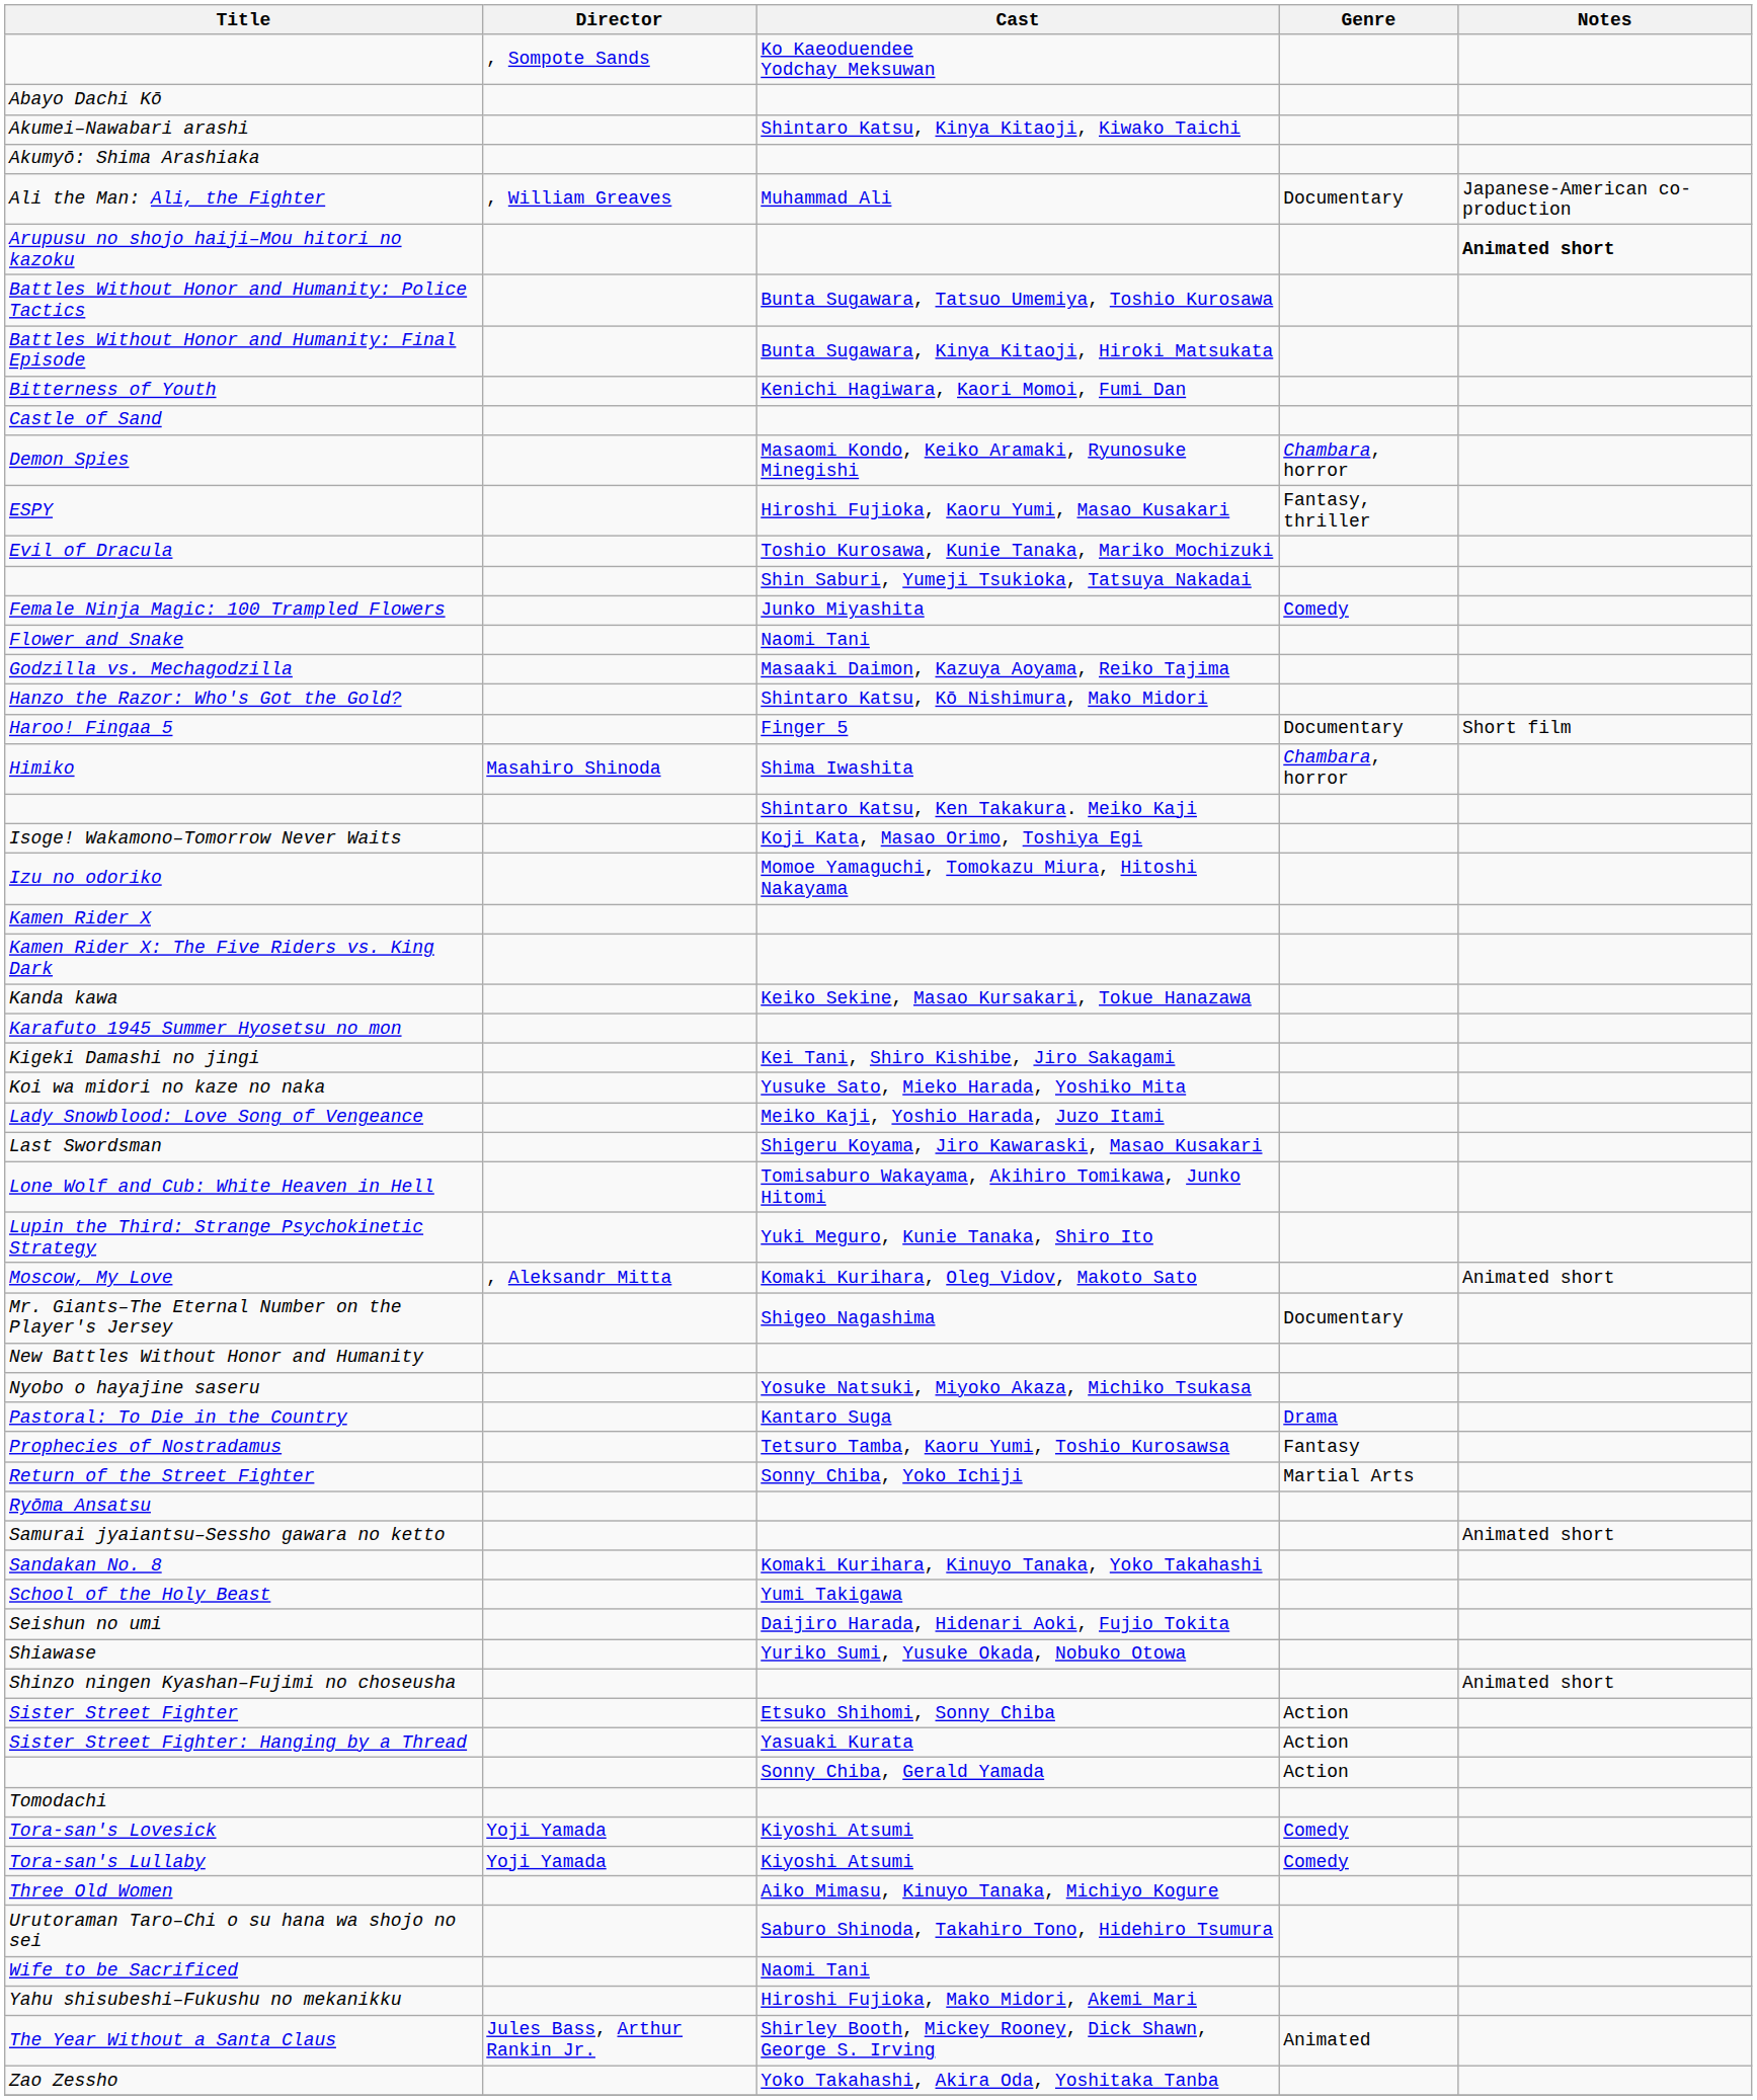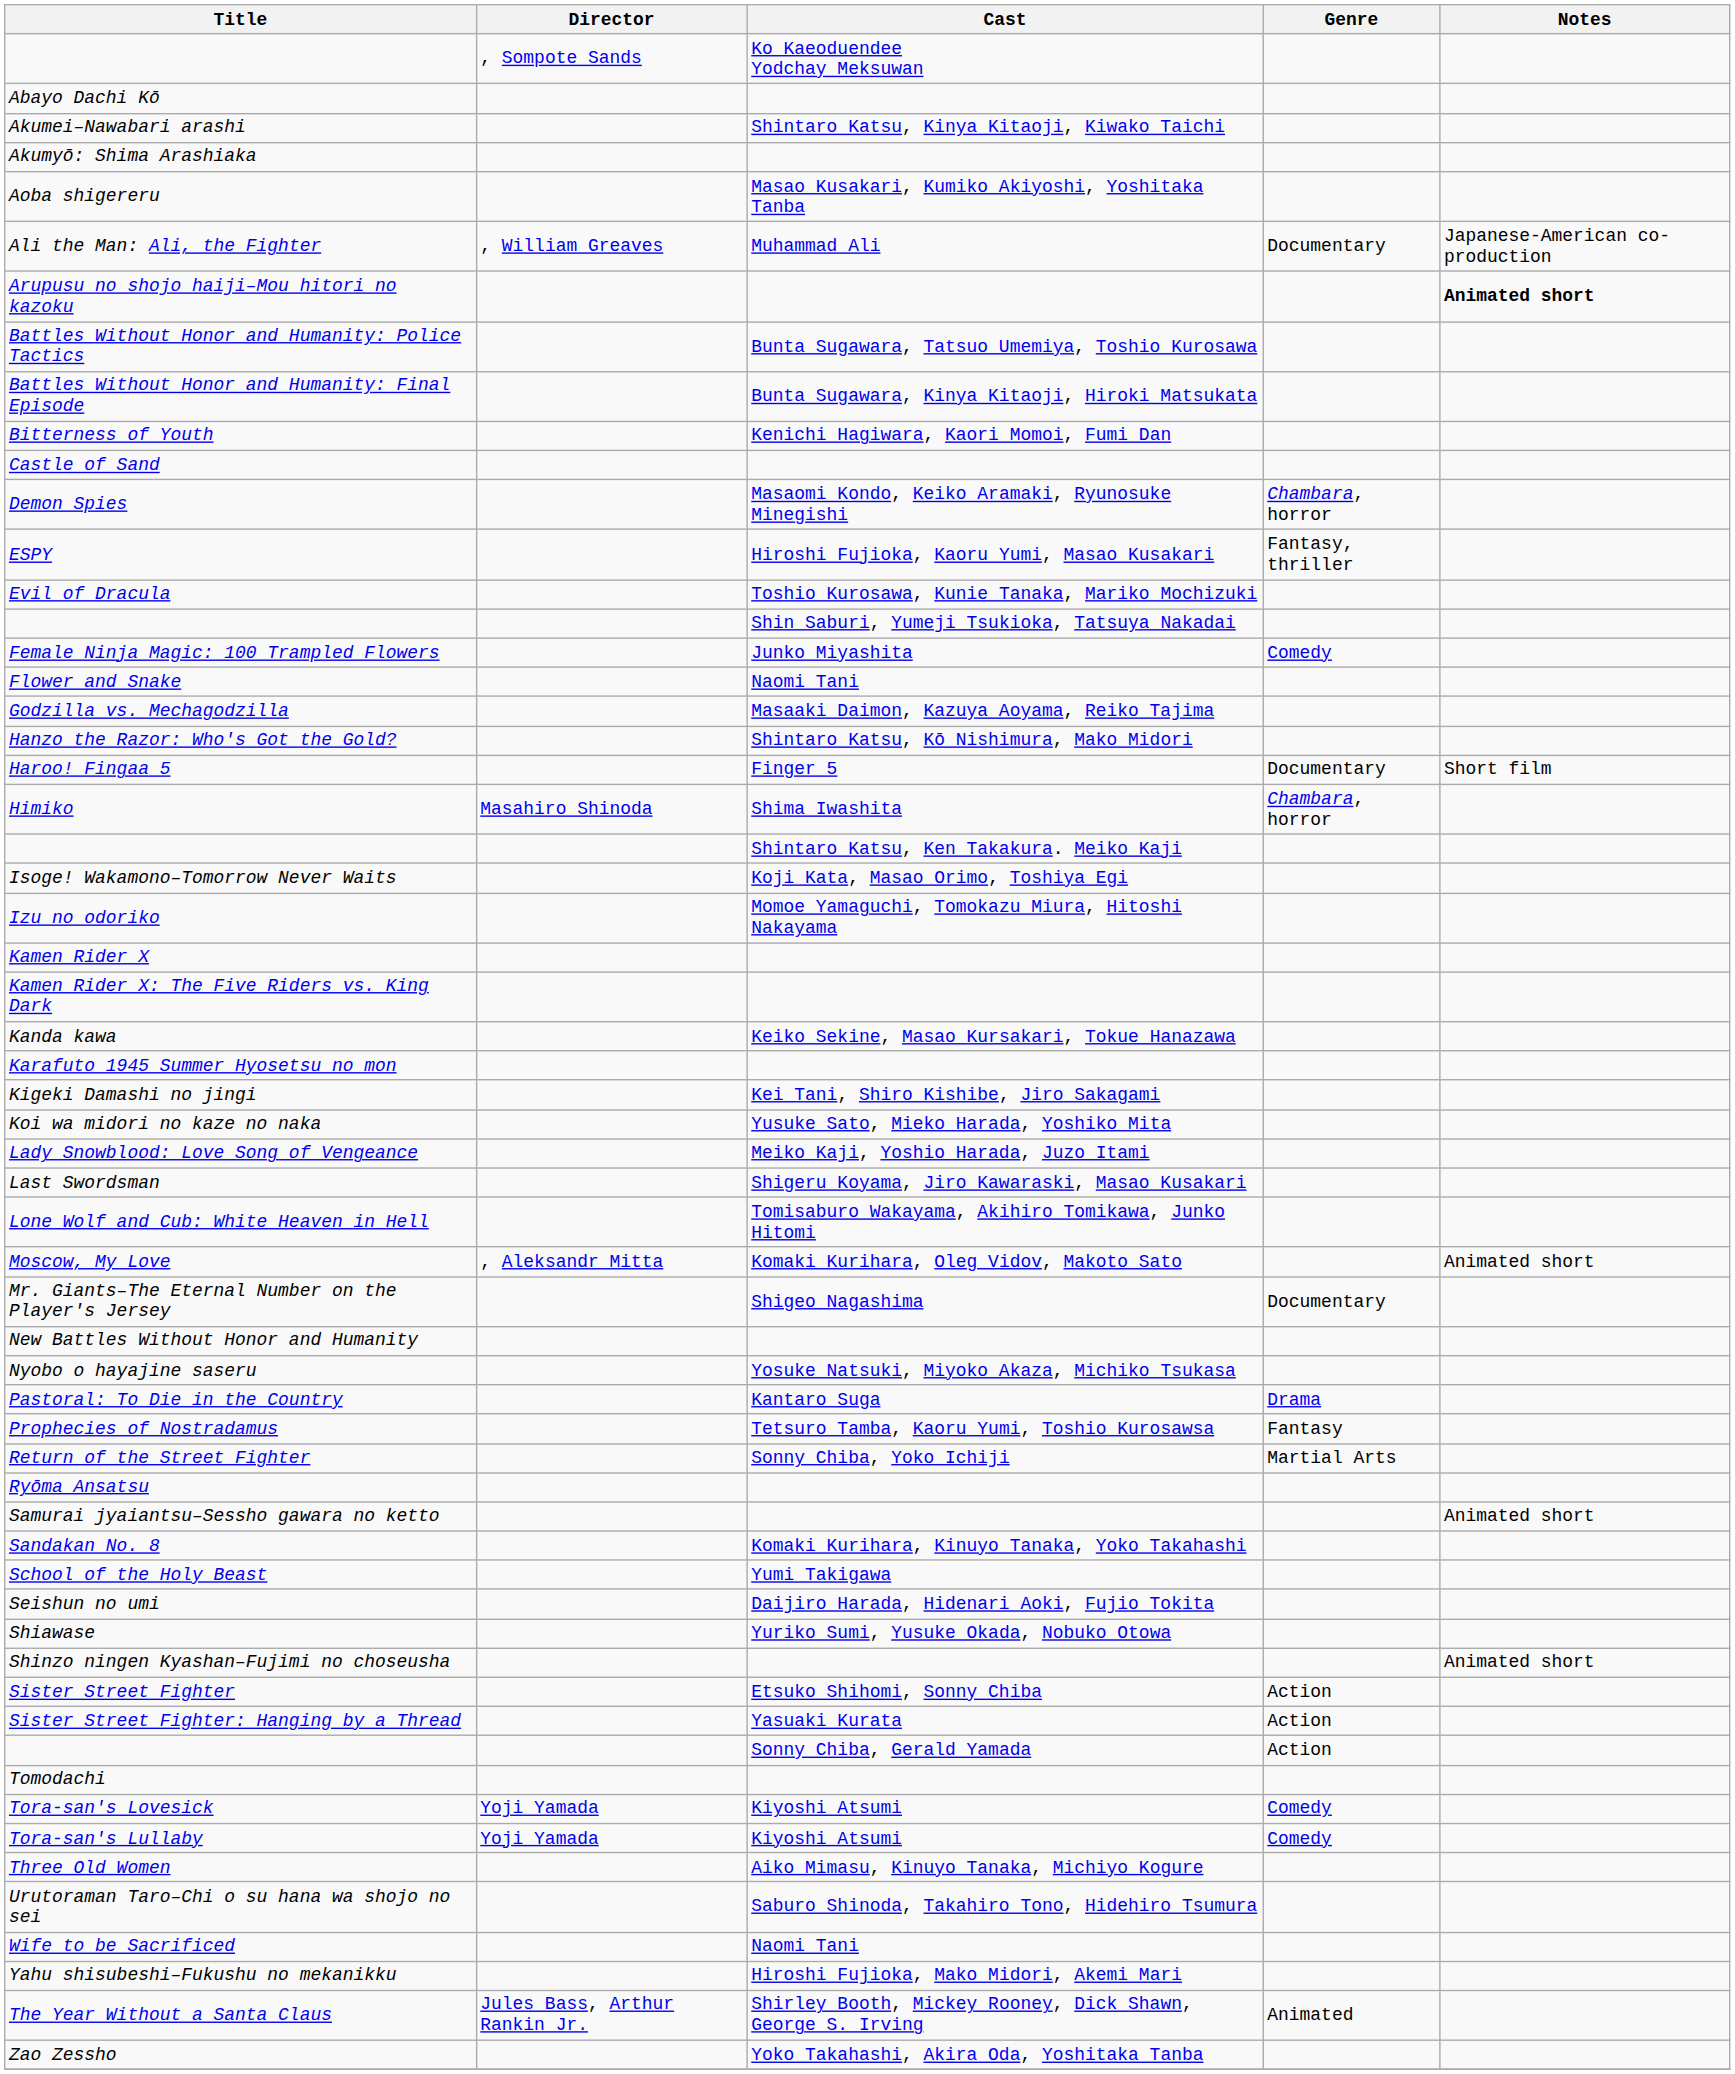+ row: Aoba shigereru | Masao Kusakari, Kumiko Akiyoshi, Yoshitaka Tanba
- row: Lupin the Third: Strange Psychokinetic Strategy | Yuki Meguro, Kunie Tanaka, Shiro Ito
